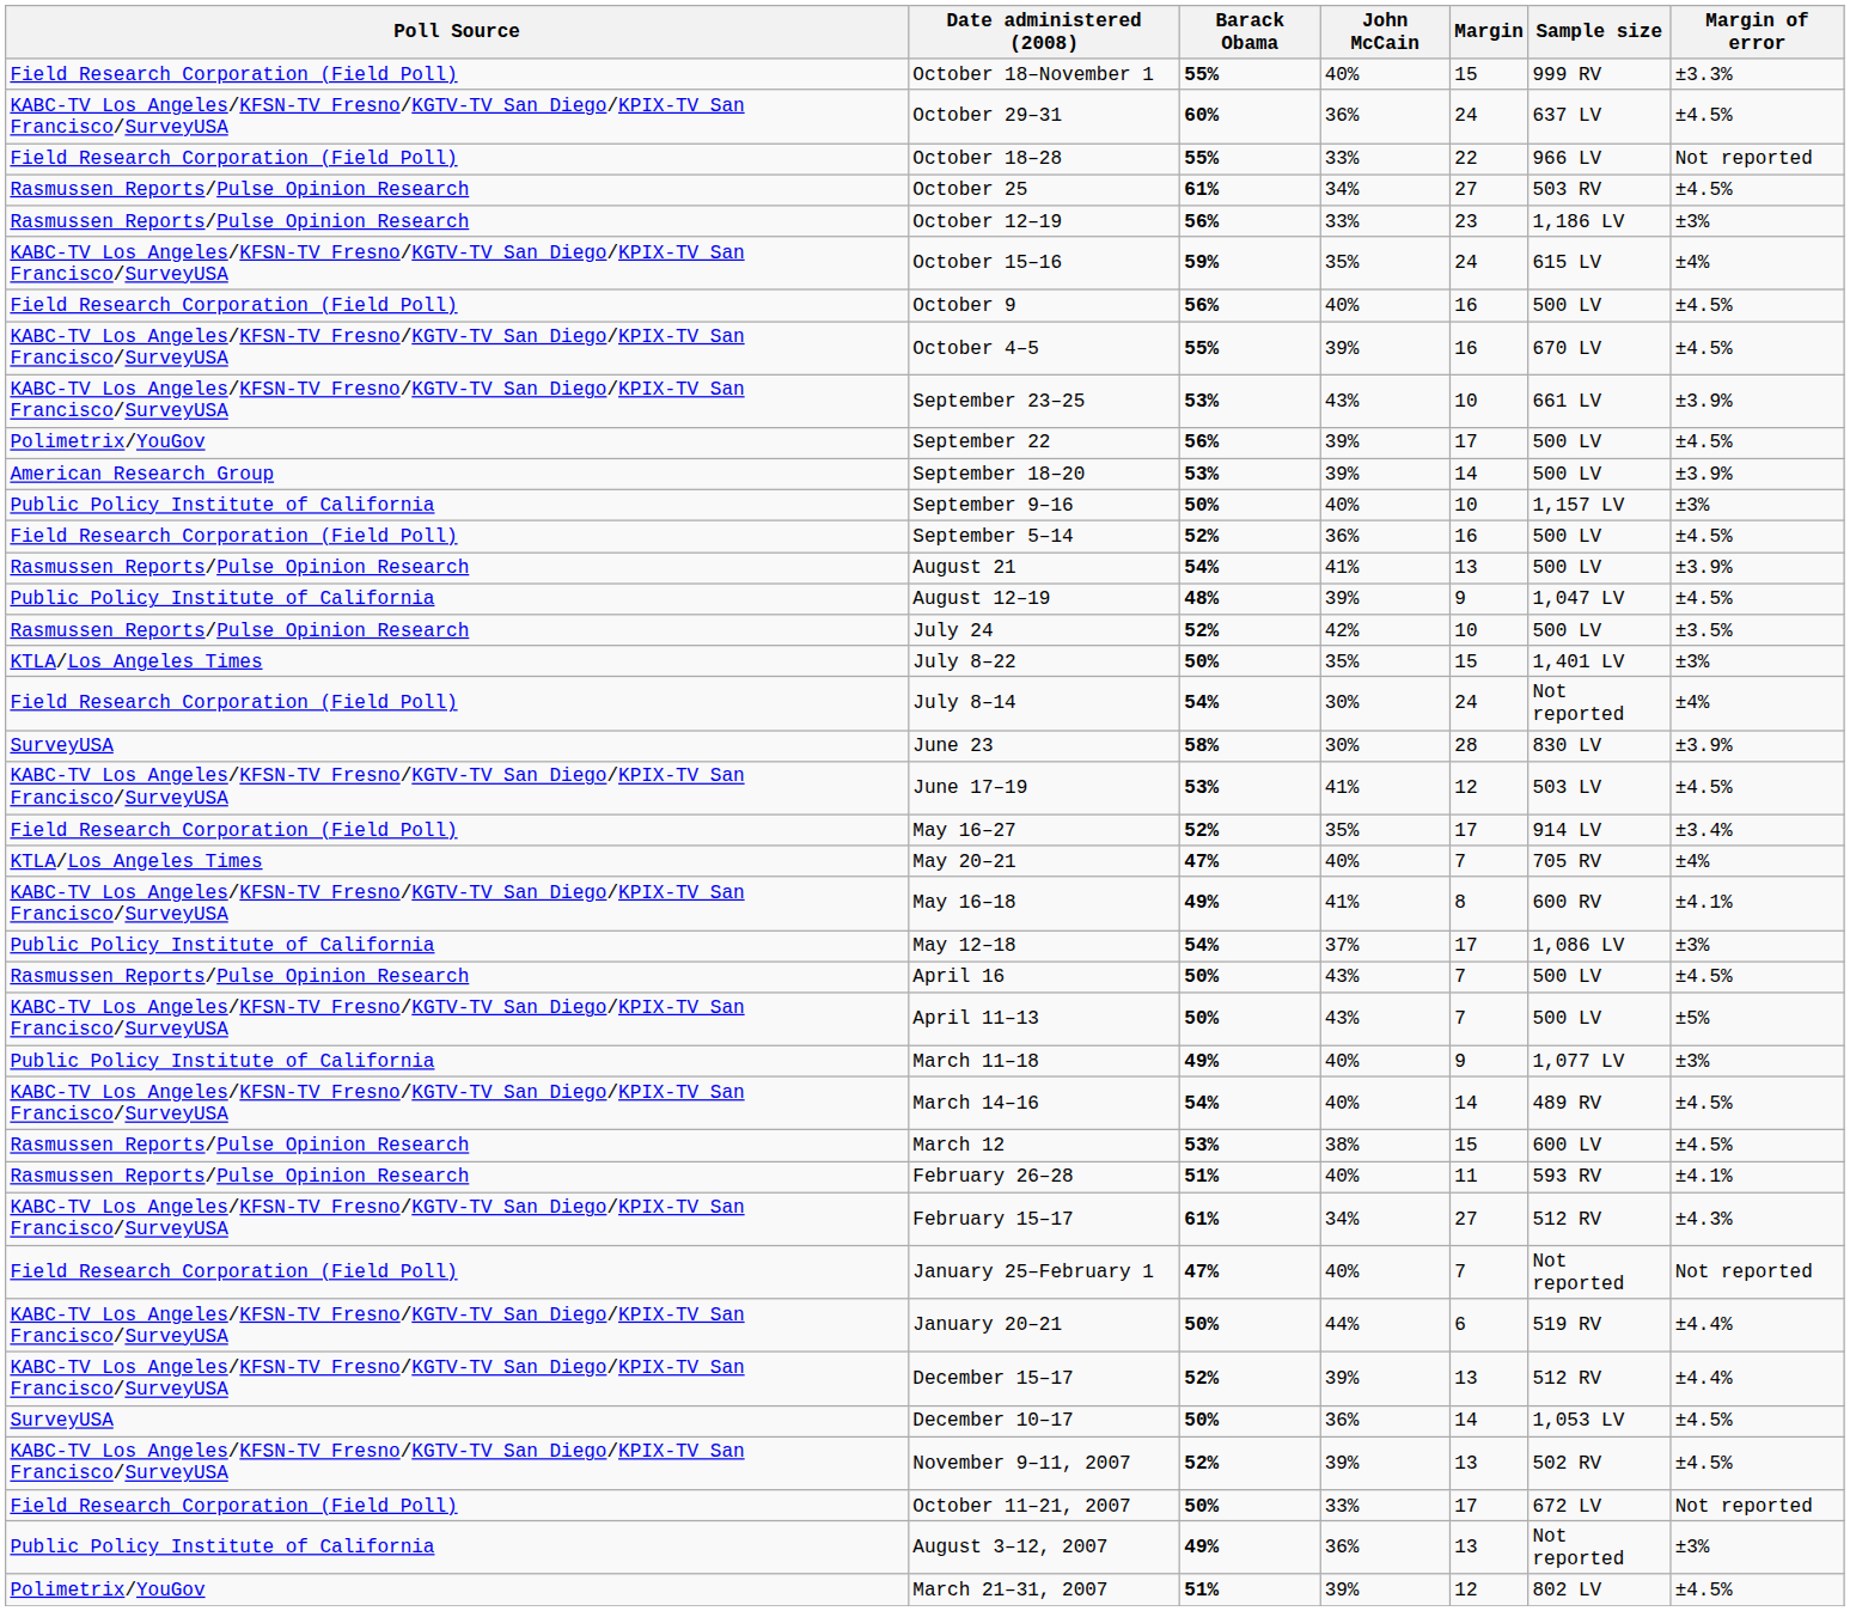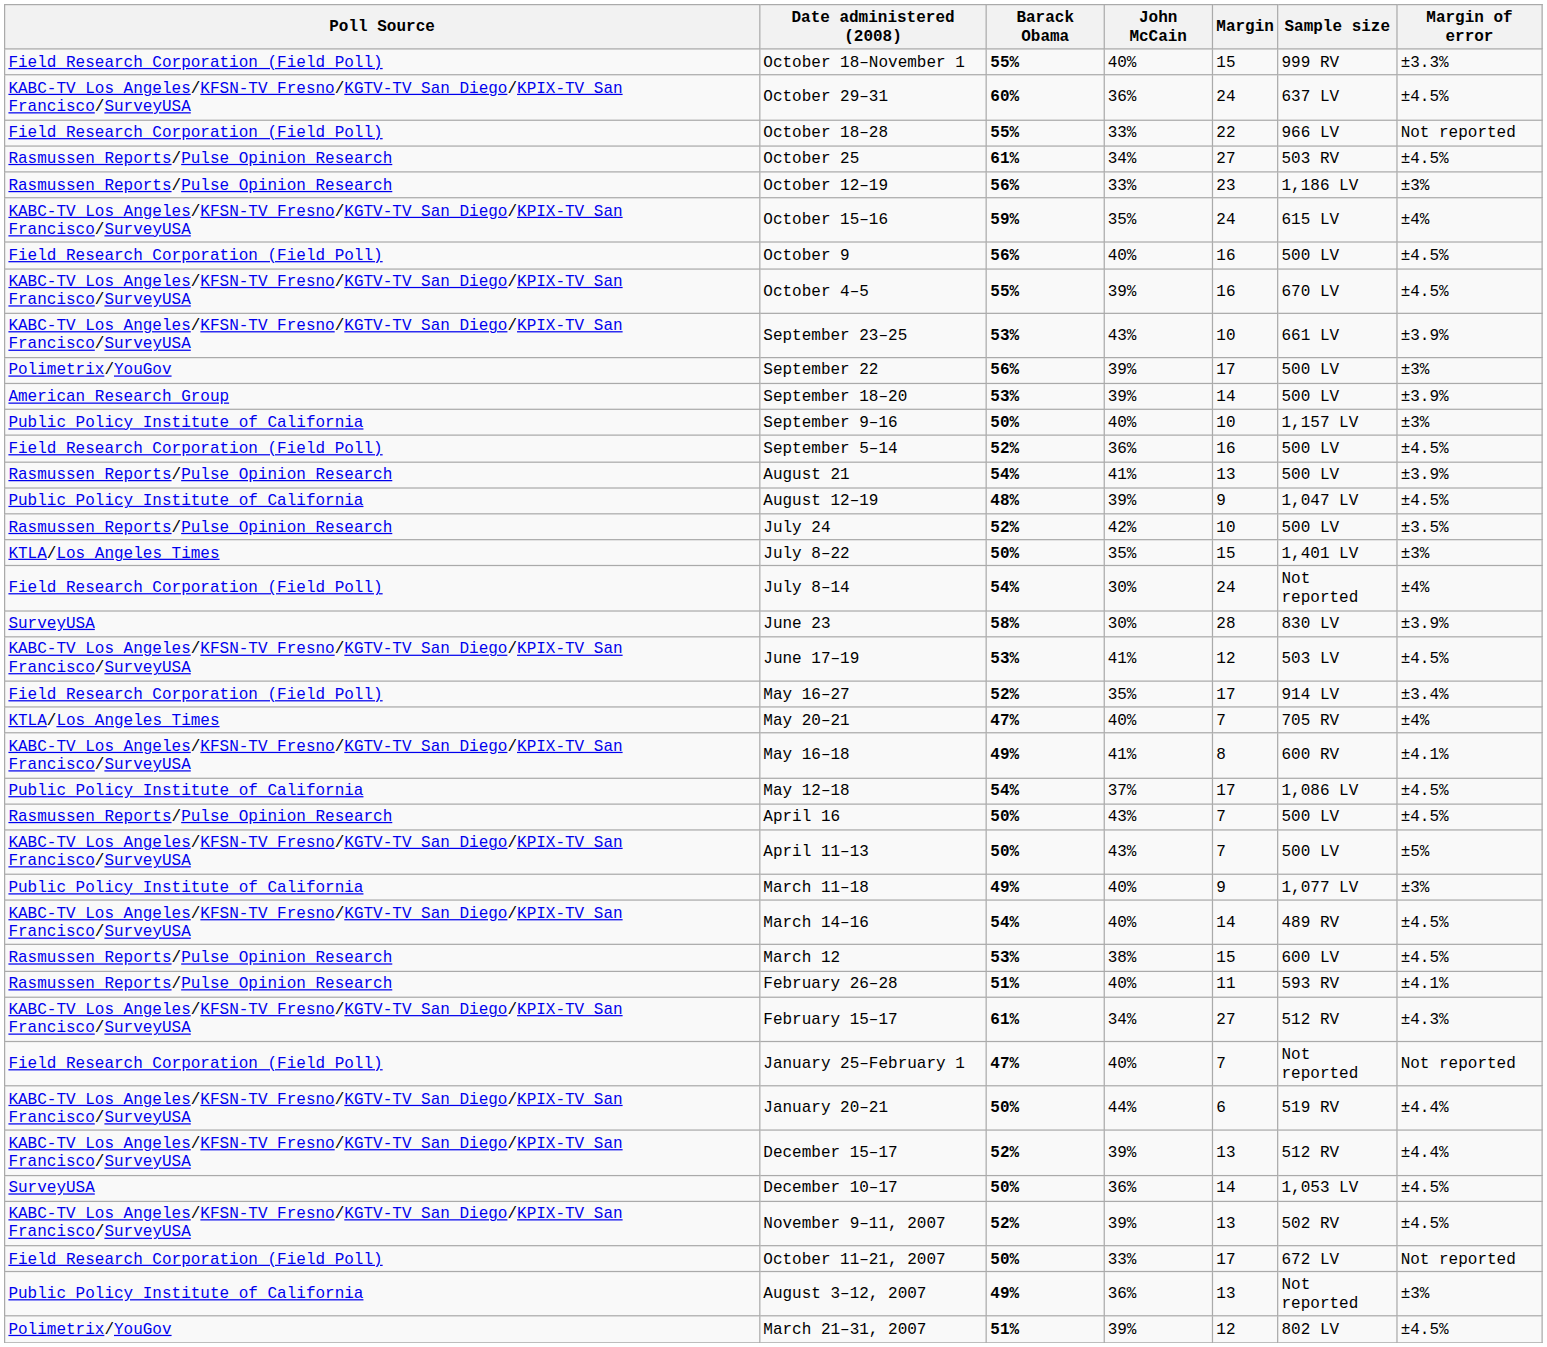September 22 | Margin of error: ±4.5% -> ±3%
May 12–18 | Margin of error: ±3% -> ±4.5%
